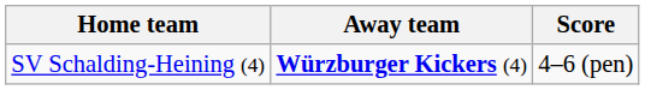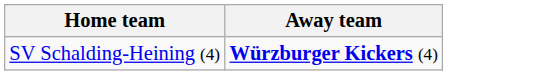- column: Score | 4–6 (pen)
